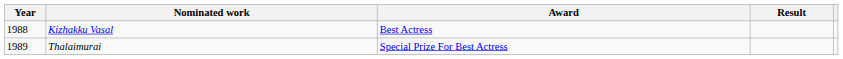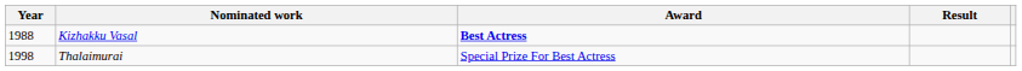Kizhakku Vasal | Award: normal -> bold
Thalaimurai | Year: 1989 -> 1998
